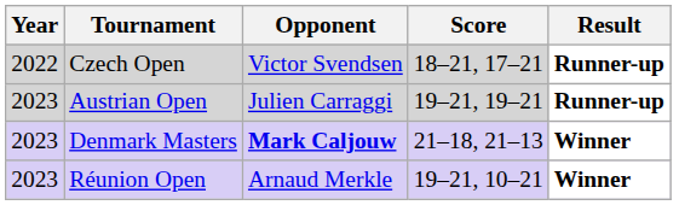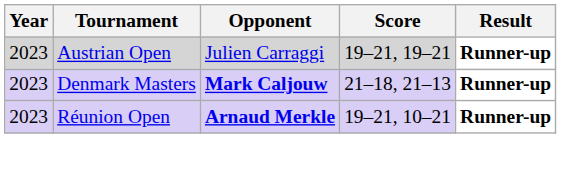- row: 2022 | Czech Open | Victor Svendsen | 18–21, 17–21 | Runner-up
Denmark Masters | Result: Winner -> Runner-up
Réunion Open | Opponent: normal -> bold
Réunion Open | Result: Winner -> Runner-up
